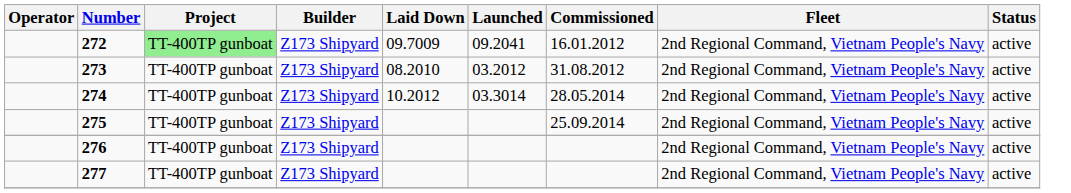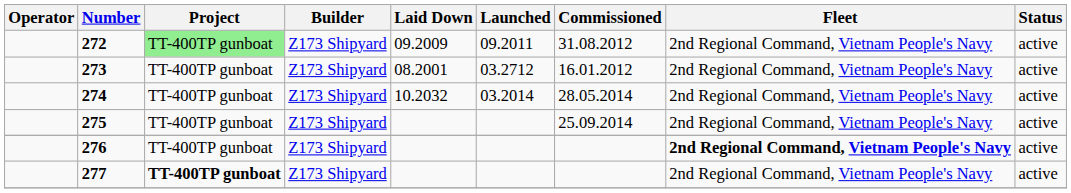272 | Laid Down: 09.7009 -> 09.2009
272 | Launched: 09.2041 -> 09.2011
272 | Commissioned: 16.01.2012 -> 31.08.2012
273 | Laid Down: 08.2010 -> 08.2001
273 | Launched: 03.2012 -> 03.2712
273 | Commissioned: 31.08.2012 -> 16.01.2012
274 | Laid Down: 10.2012 -> 10.2032
274 | Launched: 03.3014 -> 03.2014
276 | Fleet: normal -> bold
277 | Project: normal -> bold
